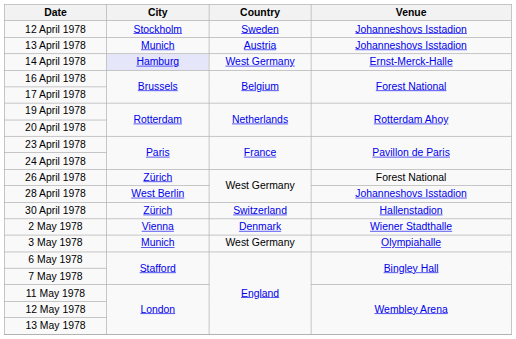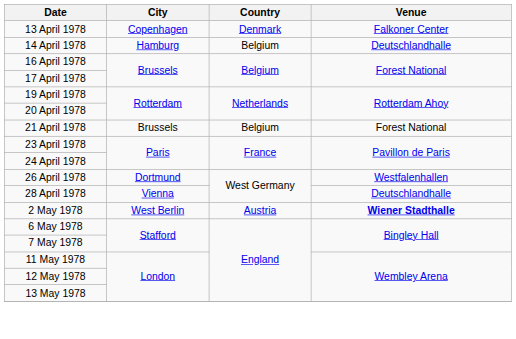- row: 12 April 1978 | Stockholm | Sweden | Johanneshovs Isstadion
13 April 1978 | City: Munich -> Copenhagen
13 April 1978 | Country: Austria -> Denmark
13 April 1978 | Venue: Johanneshovs Isstadion -> Falkoner Center
14 April 1978 | City: lavender background -> no background
14 April 1978 | Country: West Germany -> Belgium
14 April 1978 | Venue: Ernst-Merck-Halle -> Deutschlandhalle
+ row: 21 April 1978 | Brussels | Belgium | Forest National
26 April 1978 | City: Zürich -> Dortmund
26 April 1978 | Venue: Forest National -> Westfalenhallen
28 April 1978 | City: West Berlin -> Vienna
28 April 1978 | Venue: Johanneshovs Isstadion -> Deutschlandhalle
- row: 30 April 1978 | Zürich | Switzerland | Hallenstadion
2 May 1978 | City: Vienna -> West Berlin
2 May 1978 | Country: Denmark -> Austria
2 May 1978 | Venue: normal -> bold
- row: 3 May 1978 | Munich | West Germany | Olympiahalle
